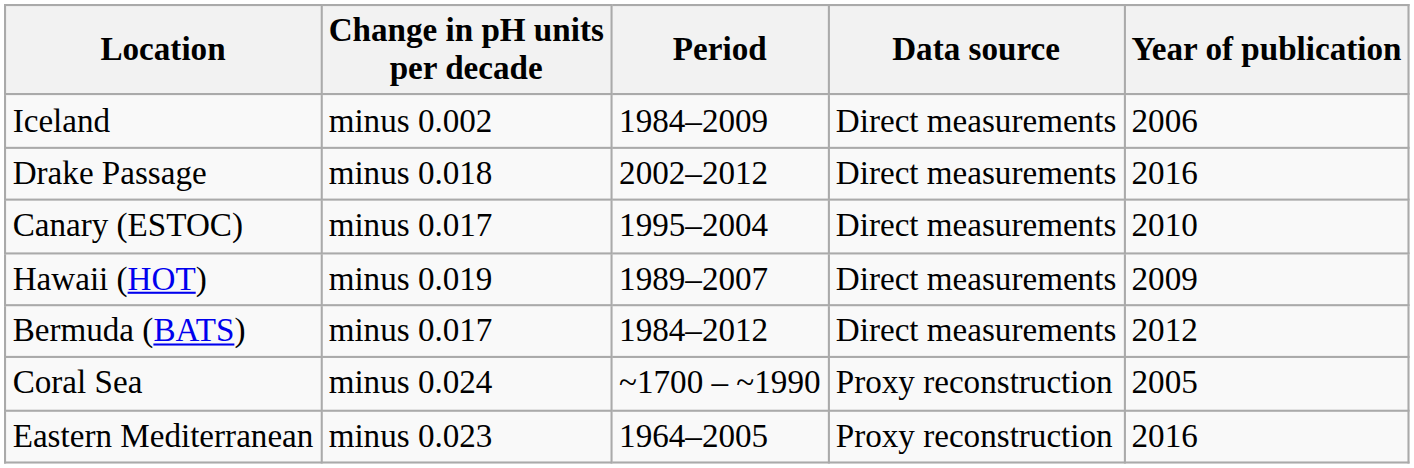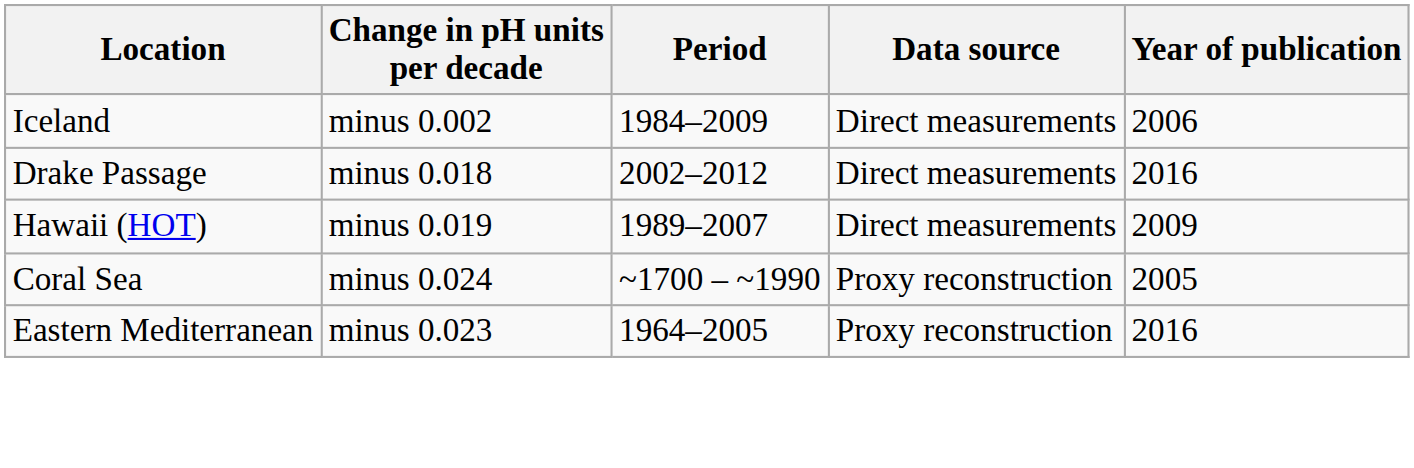- row: Canary (ESTOC) | minus 0.017 | 1995–2004 | Direct measurements | 2010
- row: Bermuda (BATS) | minus 0.017 | 1984–2012 | Direct measurements | 2012
